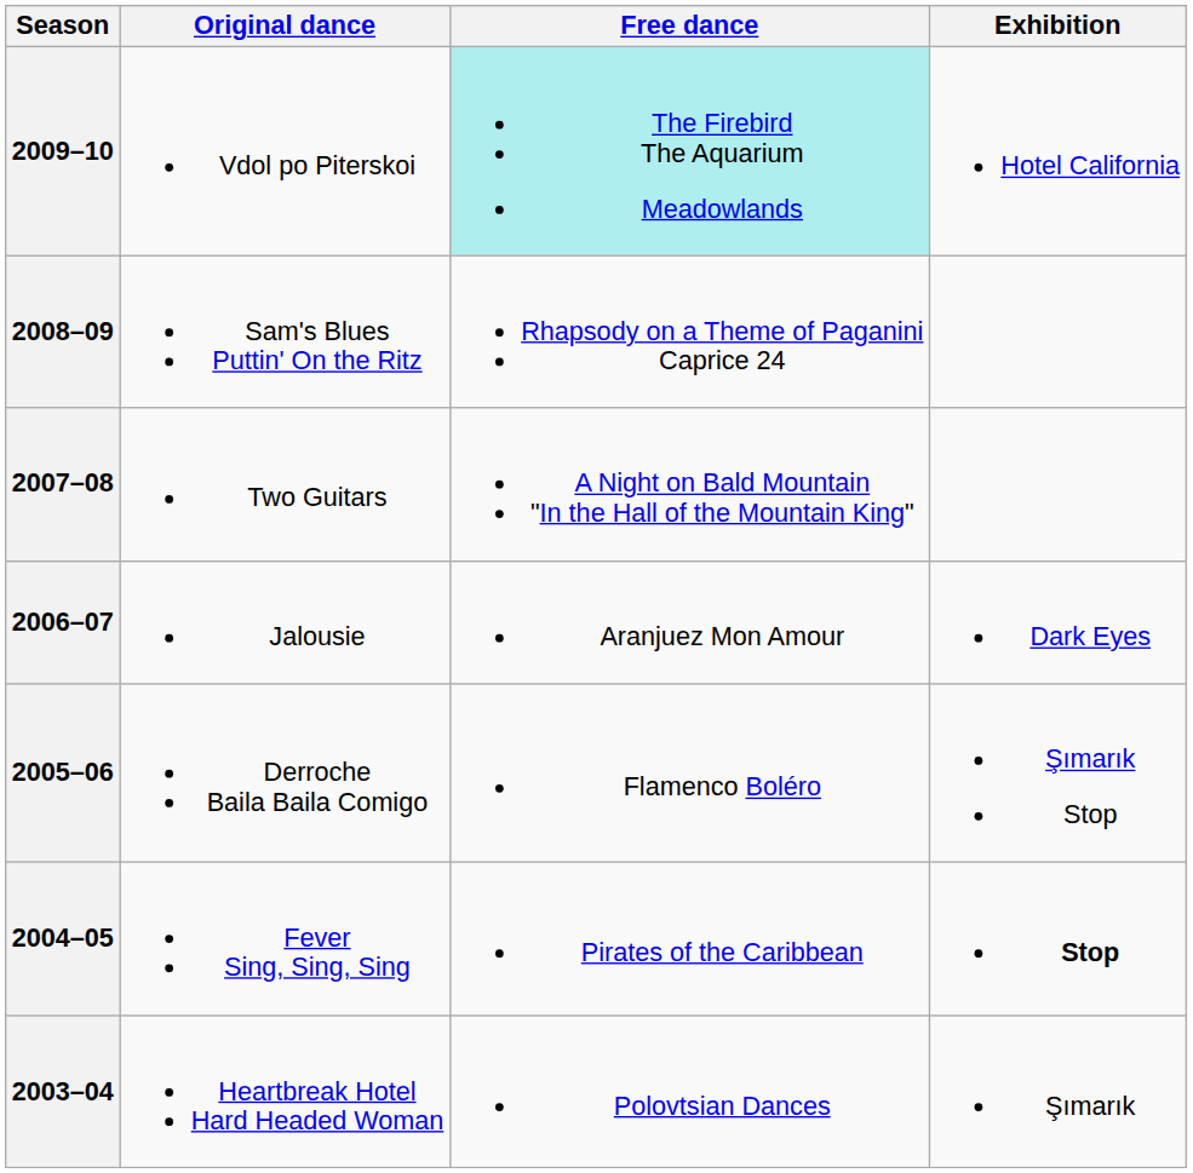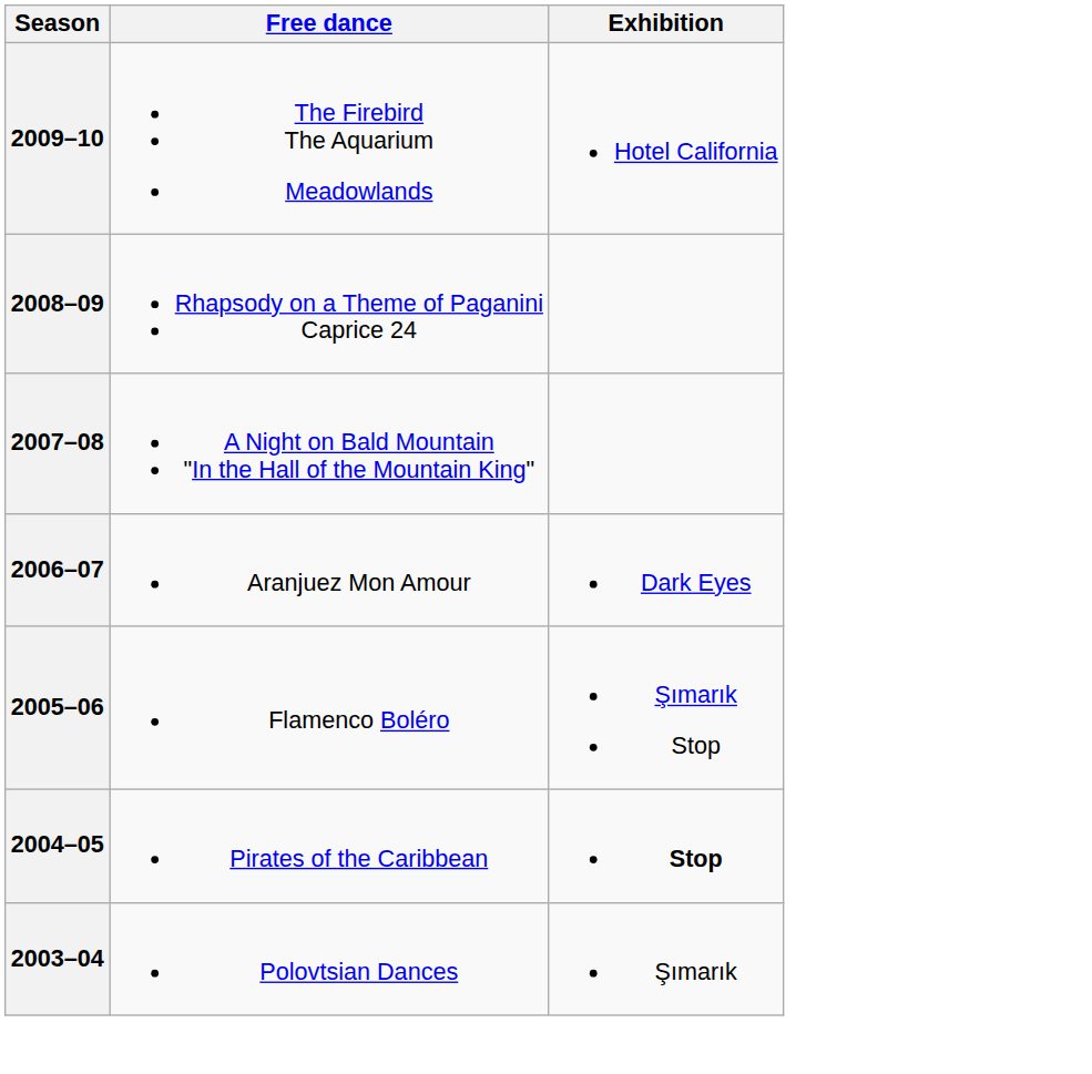- column: Original dance | Vdol po Piterskoi | Sam's Blues Puttin' On the Ritz | Two Guitars | Jalousie | Derroche Baila Baila Comigo | Fever Sing, Sing, Sing | Heartbreak Hotel Hard Headed Woman
2009–10 | Free dance: paleturquoise background -> no background
